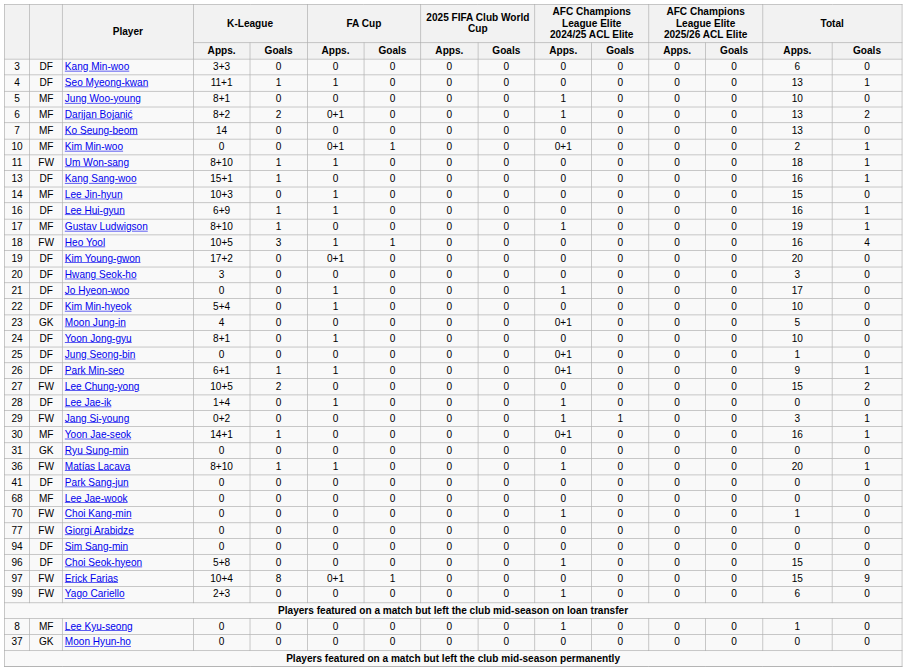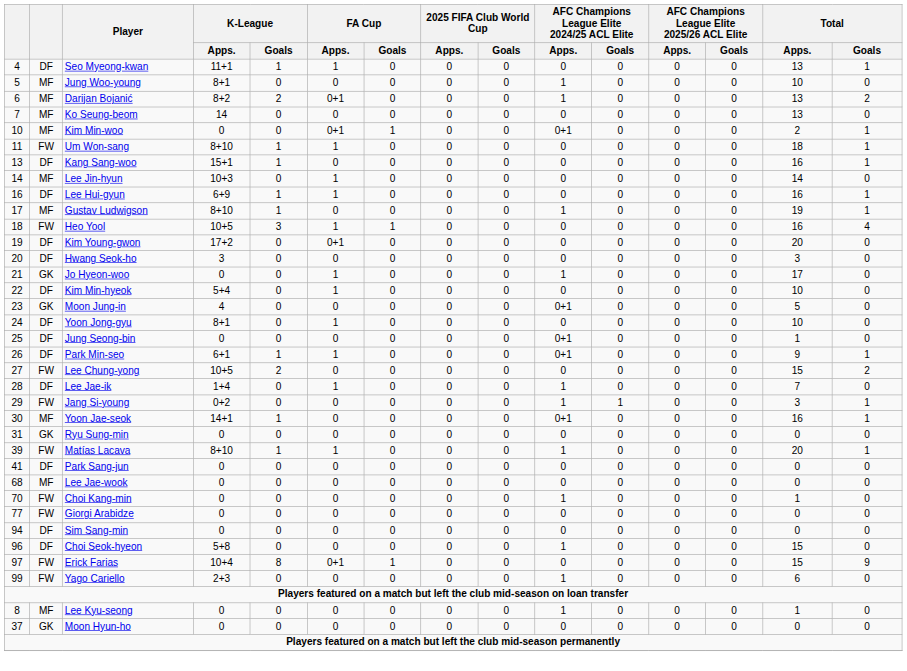- row: 3 | DF | Kang Min-woo | 3+3 | 0 | 0 | 0 | 0 | 0 | 0 | 0 | 0 | 0 | 6 | 0
Lee Jin-hyun | Total / Apps.: 15 -> 14
Jo Hyeon-woo | column 2: DF -> GK
Lee Jae-ik | Total / Apps.: 0 -> 7
Matías Lacava | column 1: 36 -> 39
